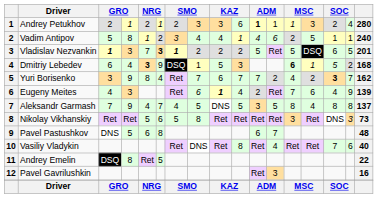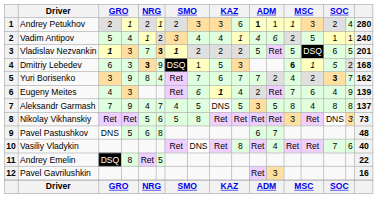Vadim Antipov | column 4: 8 -> 4
Dmitriy Lebedev | column 4: 4 -> 3
